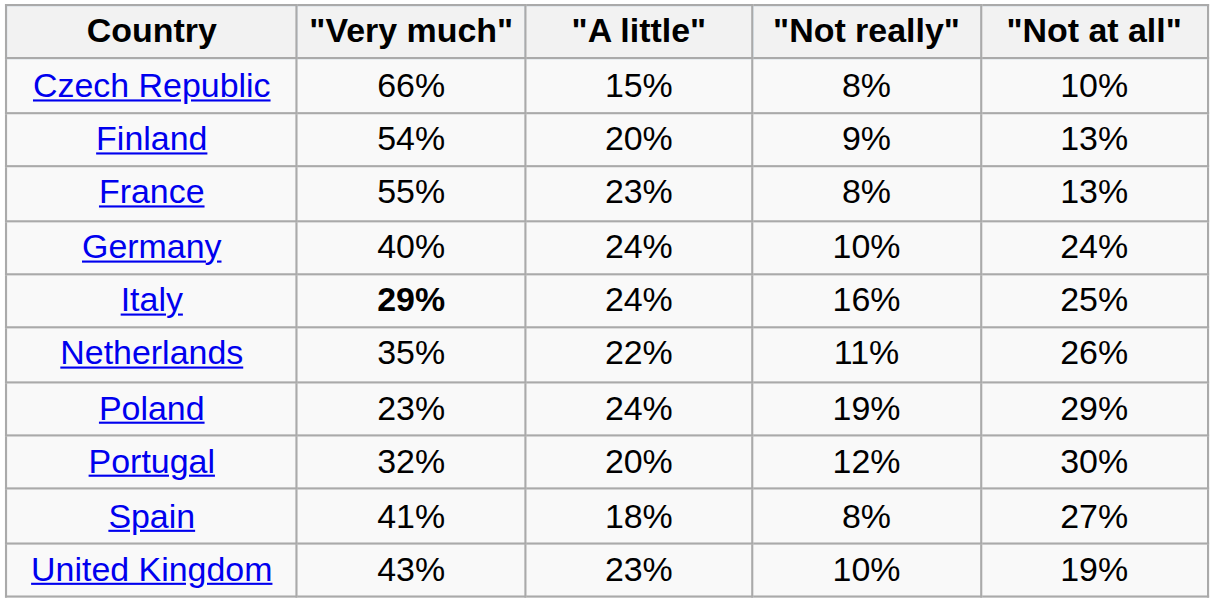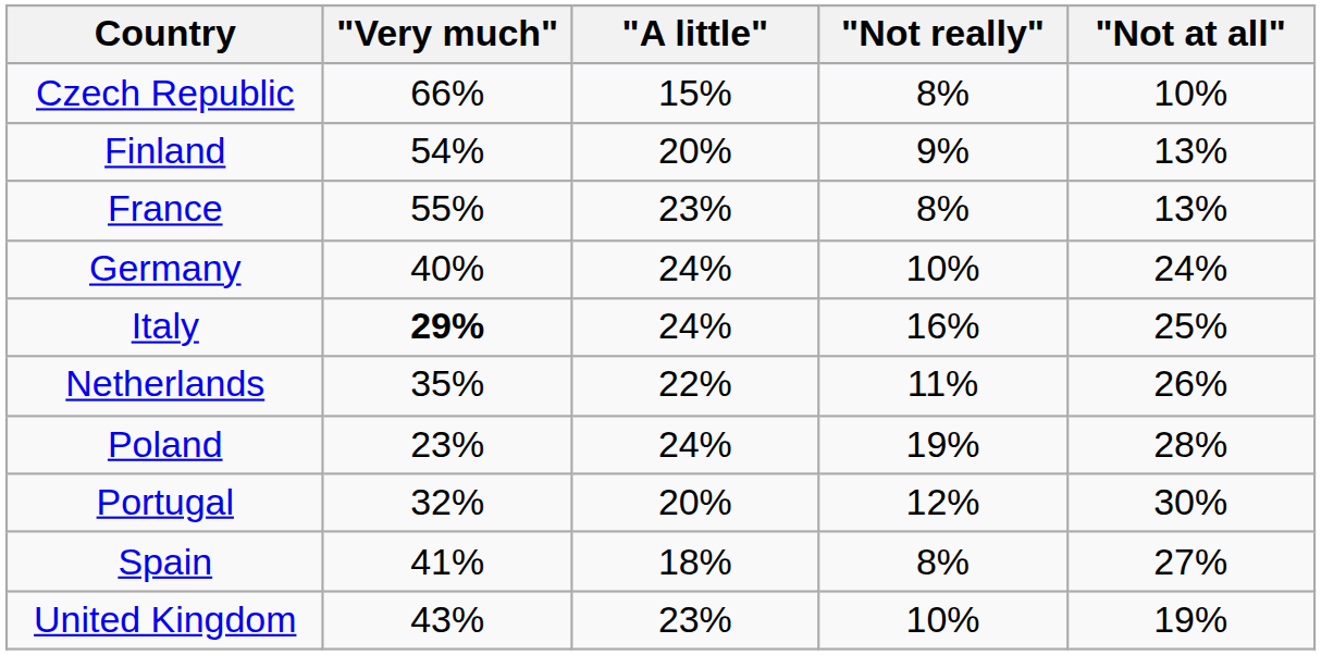Poland | "Not at all": 29% -> 28%
